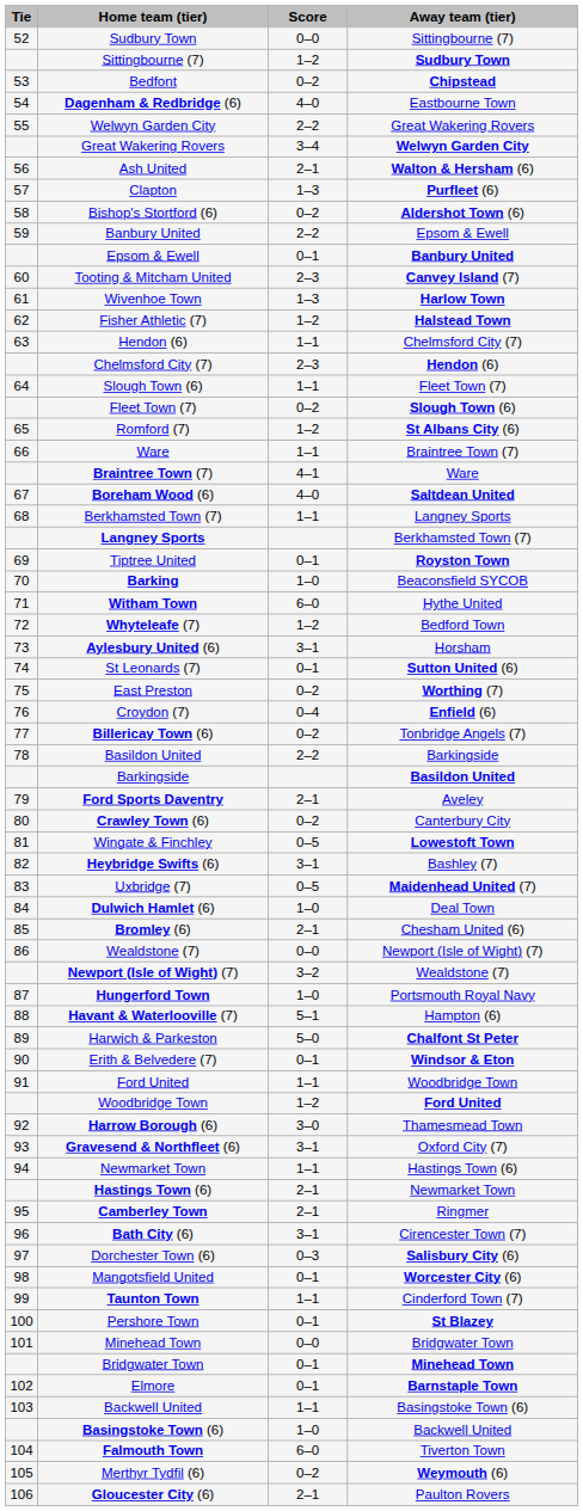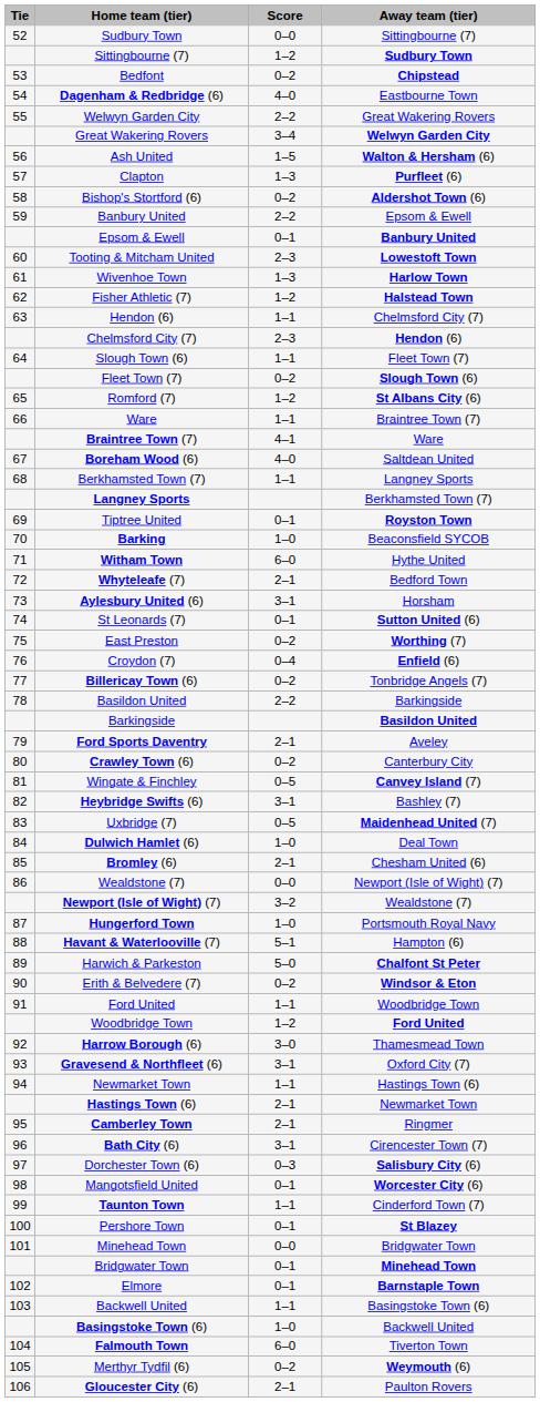Ash United | Score: 2–1 -> 1–5
Tooting & Mitcham United | Away team (tier): Canvey Island (7) -> Lowestoft Town
Boreham Wood (6) | Away team (tier): bold -> normal
Whyteleafe (7) | Score: 1–2 -> 2–1
Wingate & Finchley | Away team (tier): Lowestoft Town -> Canvey Island (7)
Erith & Belvedere (7) | Score: 0–1 -> 0–2
